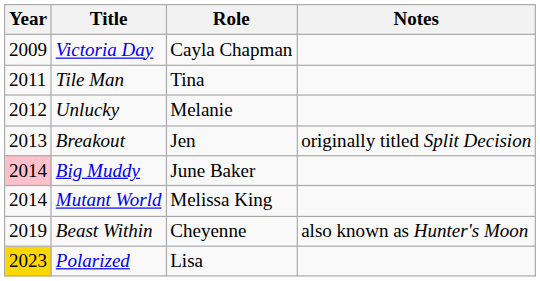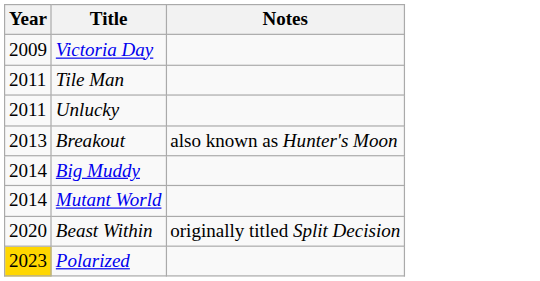- column: Role | Cayla Chapman | Tina | Melanie | Jen | June Baker | Melissa King | Cheyenne | Lisa
Unlucky | Year: 2012 -> 2011
Breakout | Notes: originally titled Split Decision -> also known as Hunter's Moon
Big Muddy | Year: pink background -> no background
Beast Within | Year: 2019 -> 2020
Beast Within | Notes: also known as Hunter's Moon -> originally titled Split Decision
